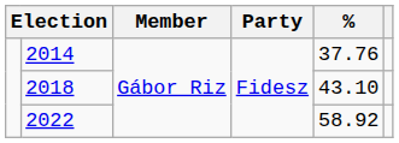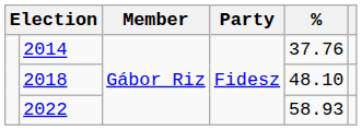2018 | %: 43.10 -> 48.10
2022 | %: 58.92 -> 58.93
